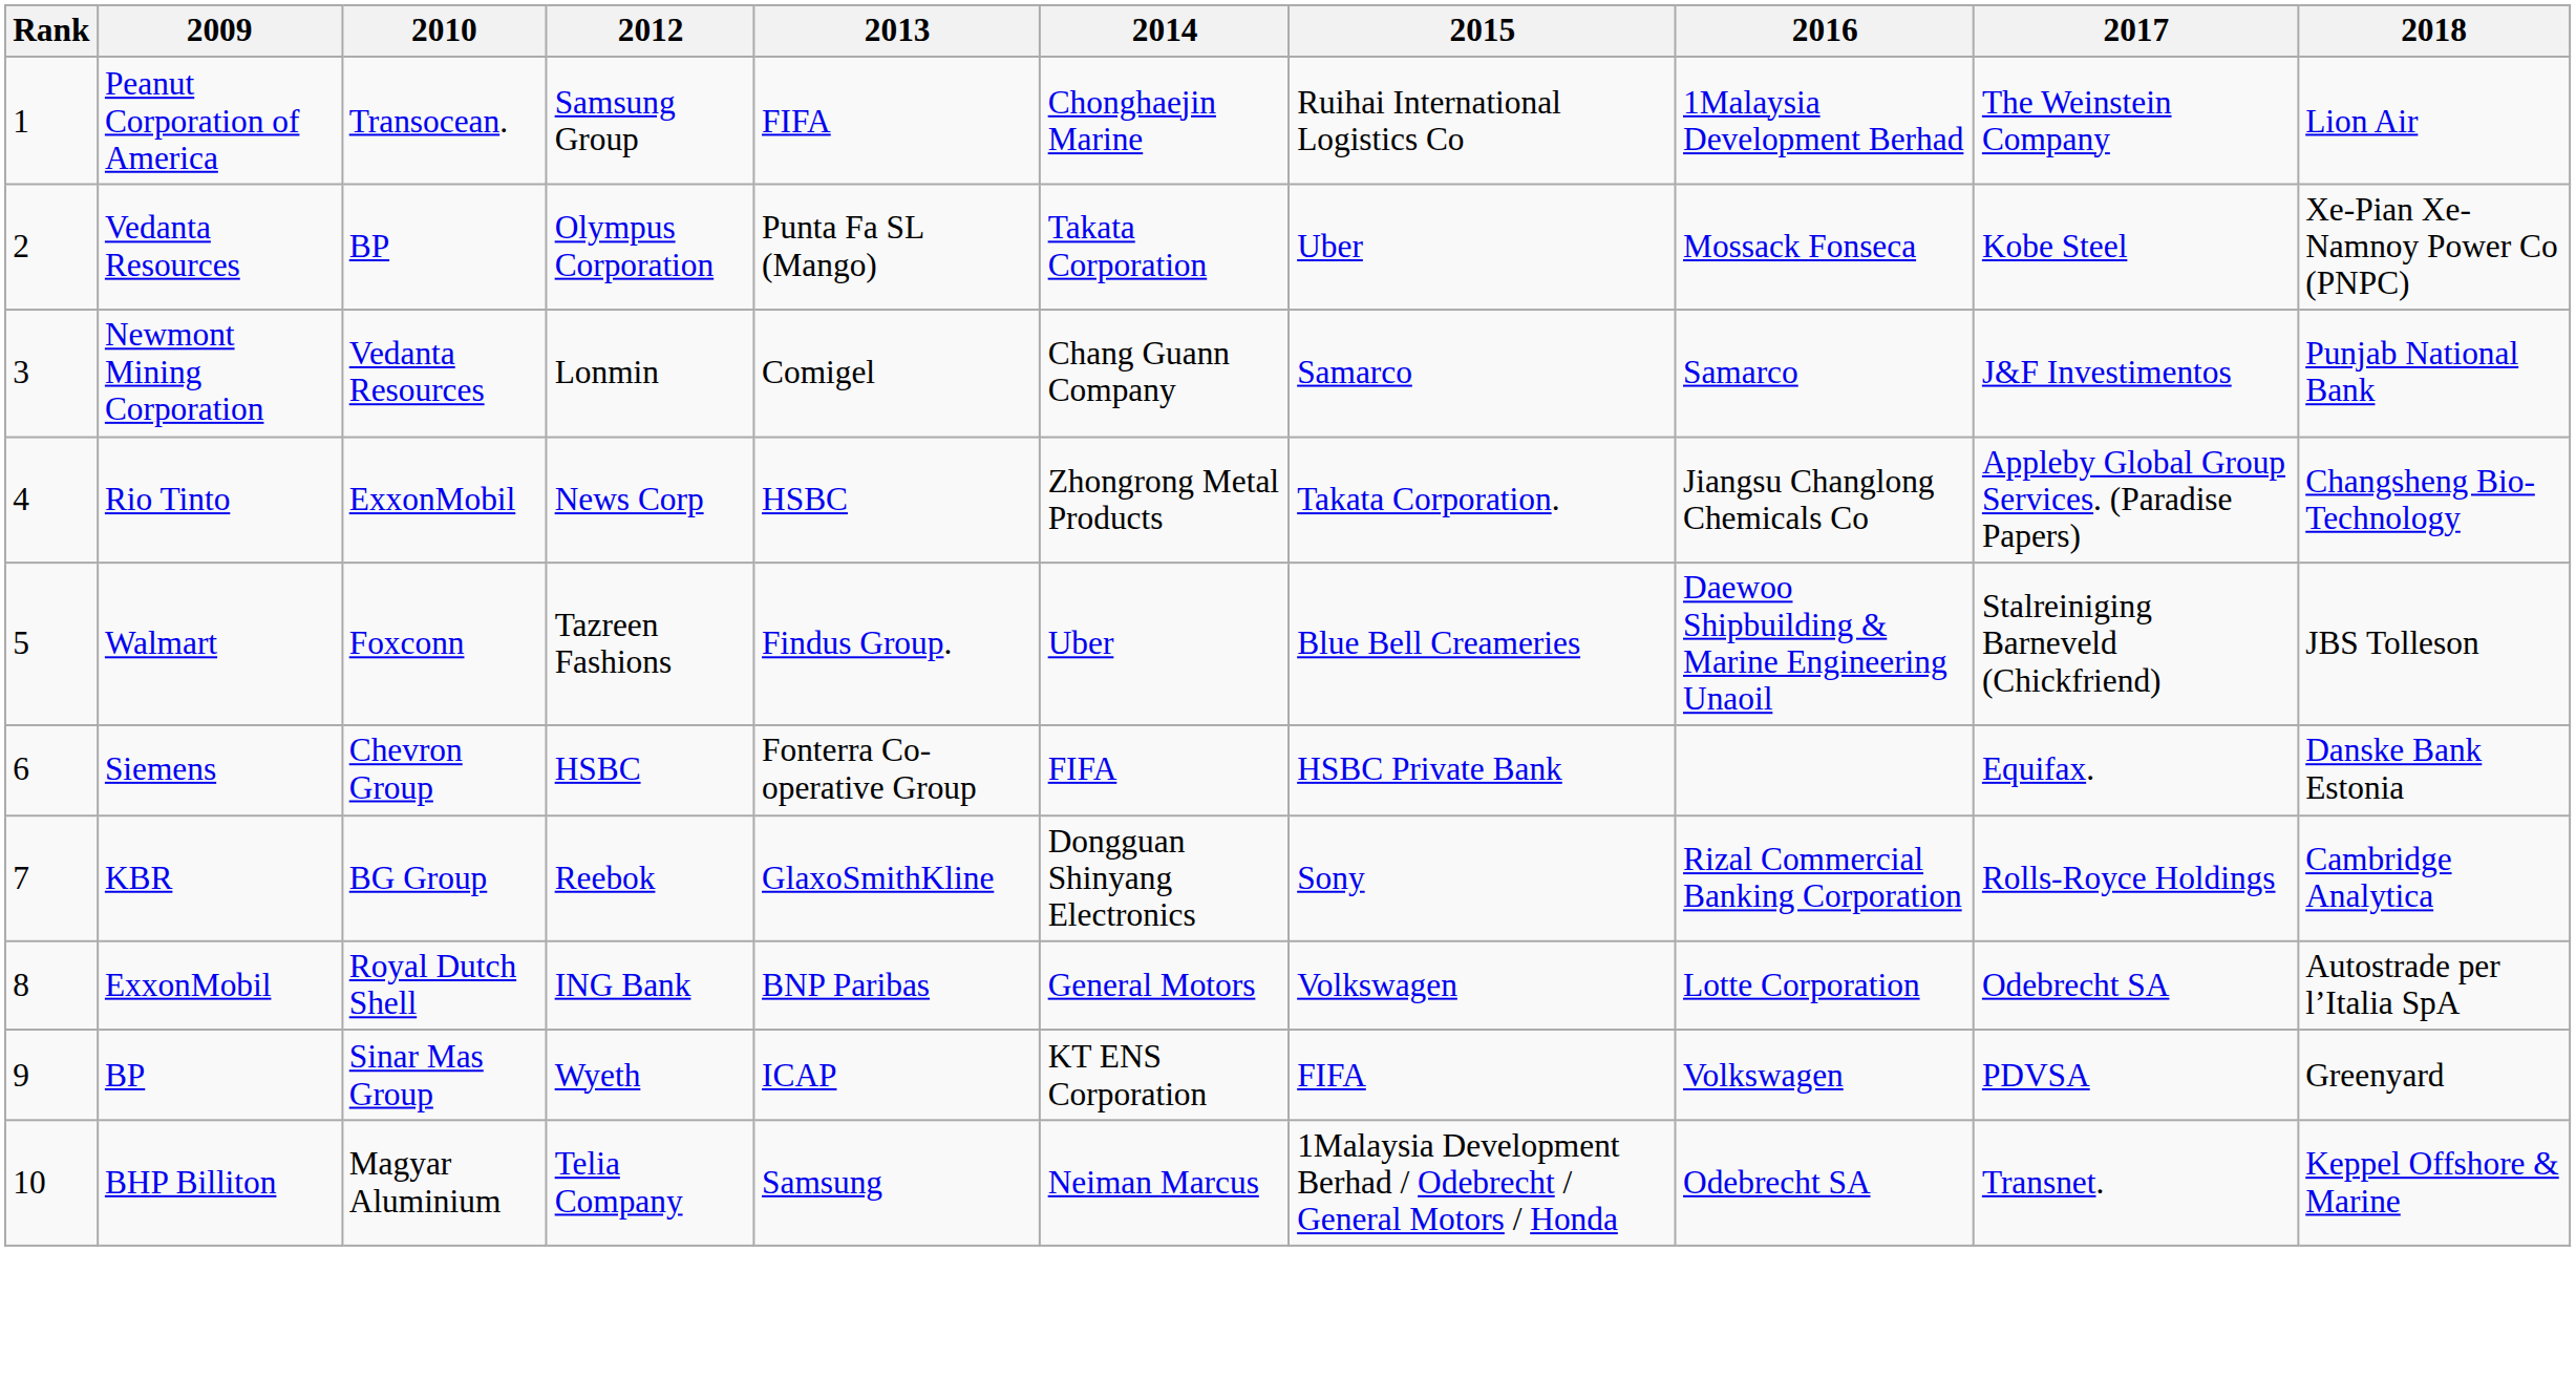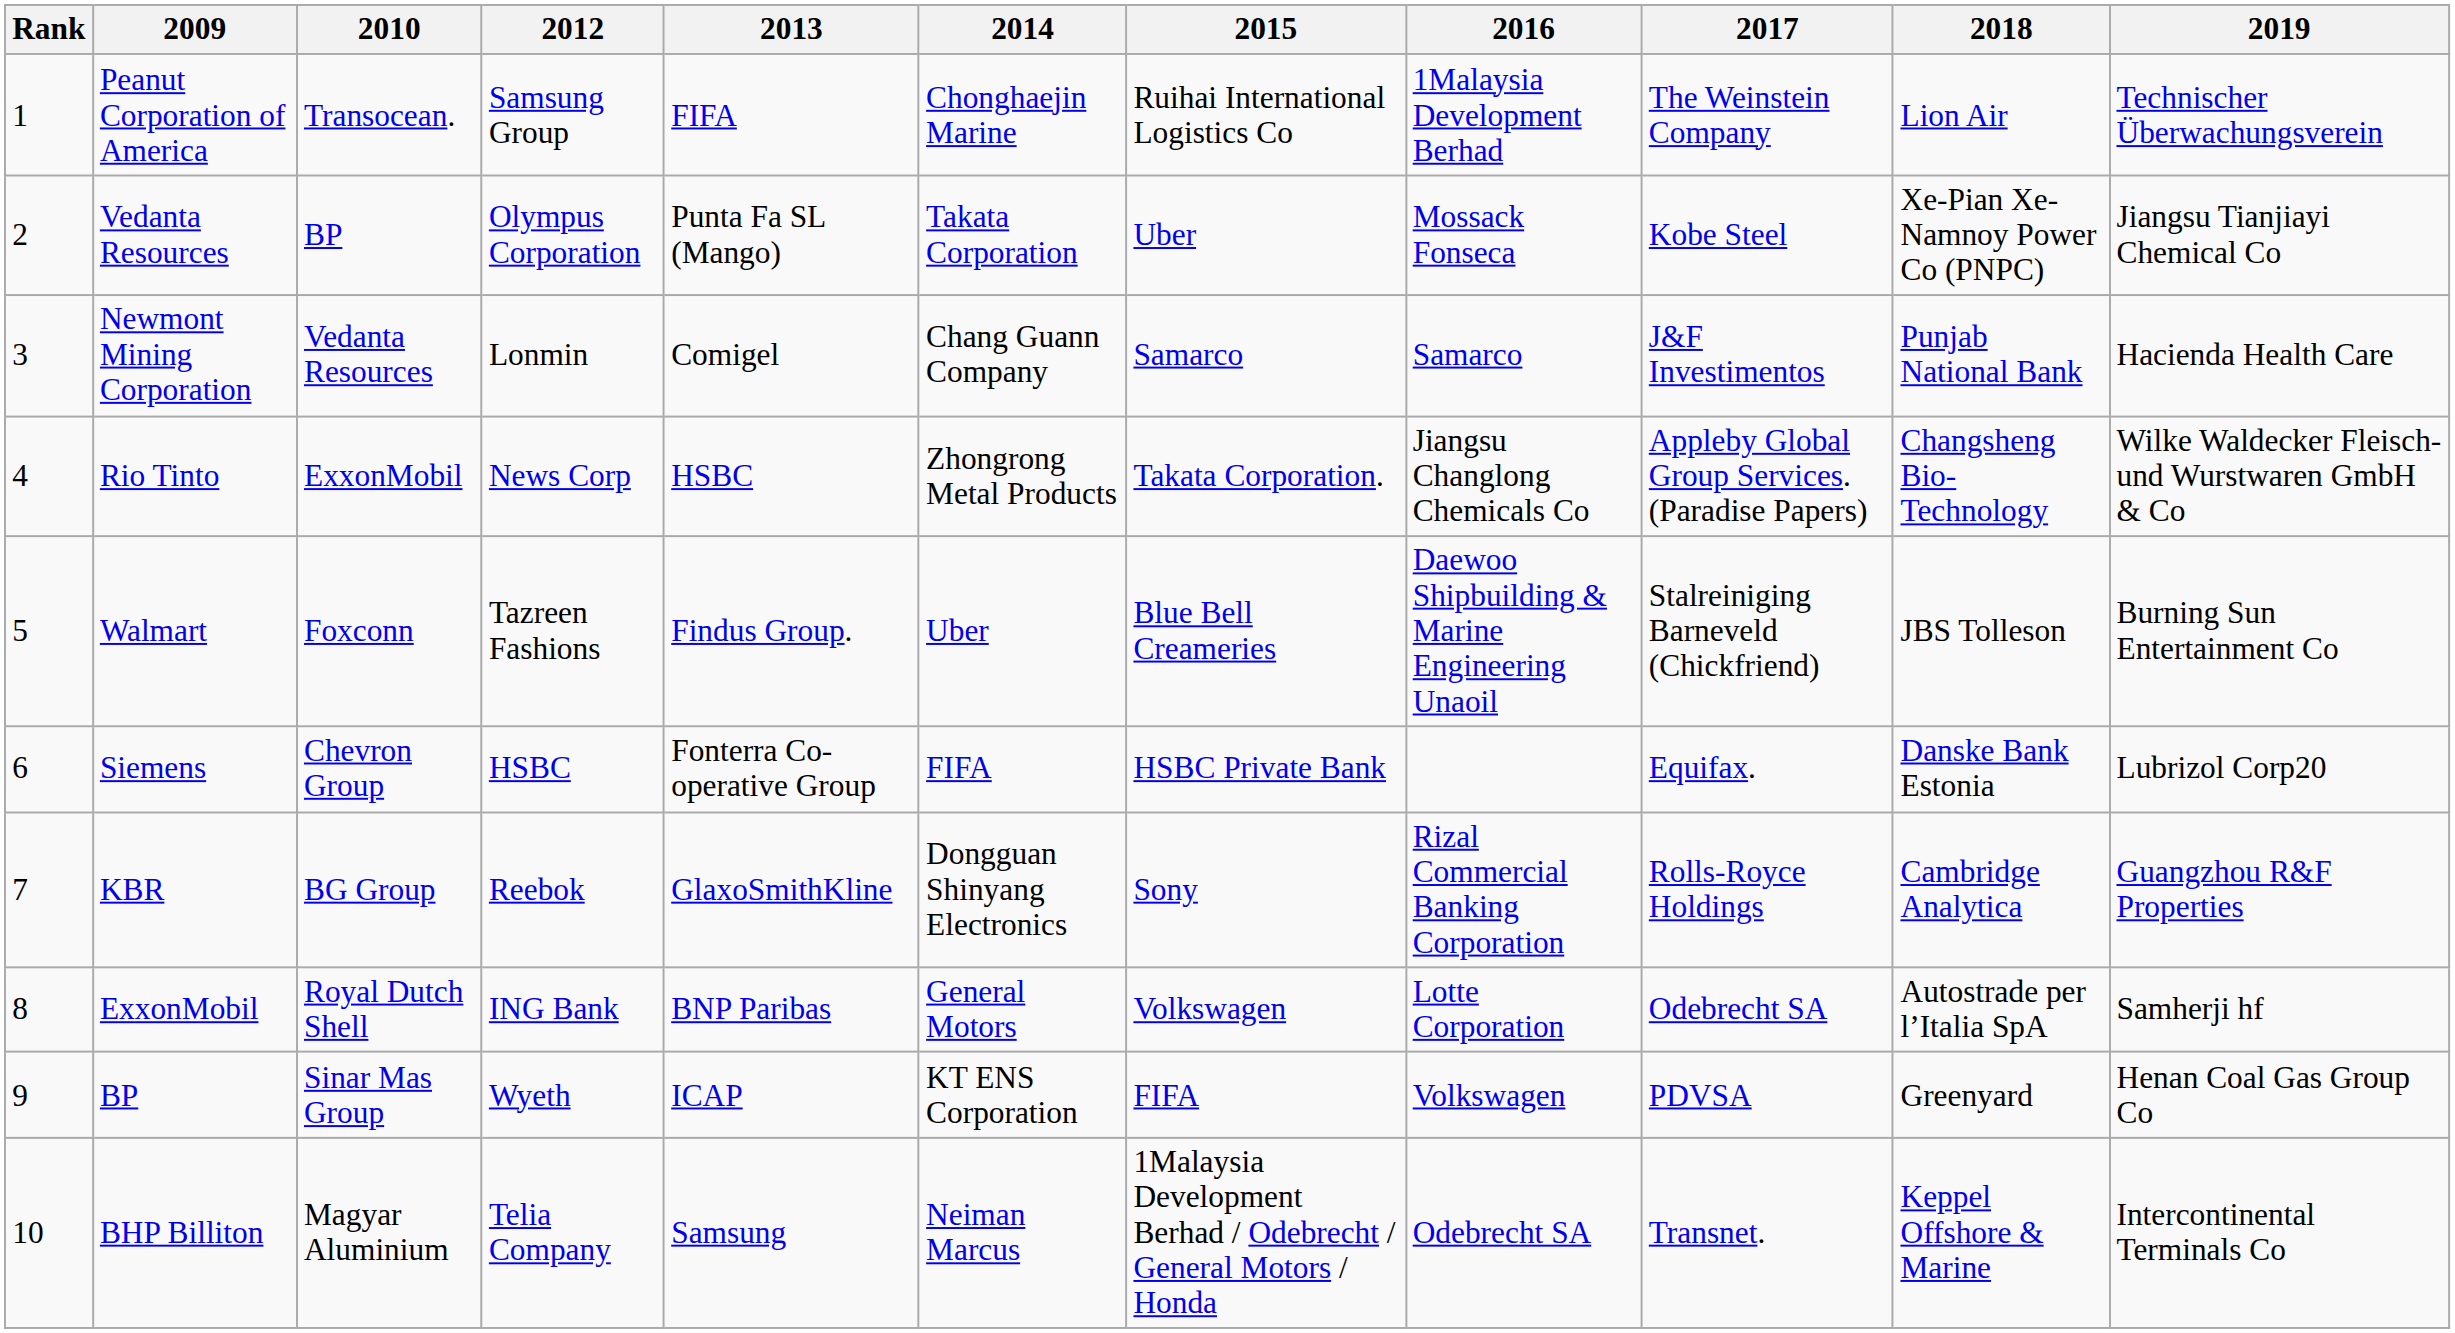+ column: 2019 | Technischer Überwachungsverein | Jiangsu Tianjiayi Chemical Co | Hacienda Health Care | Wilke Waldecker Fleisch- und Wurstwaren GmbH & Co | Burning Sun Entertainment Co | Lubrizol Corp20 | Guangzhou R&F Properties | Samherji hf | Henan Coal Gas Group Co | Intercontinental Terminals Co
